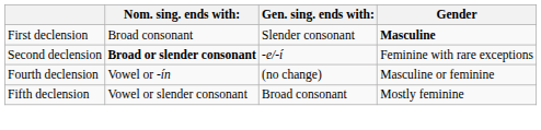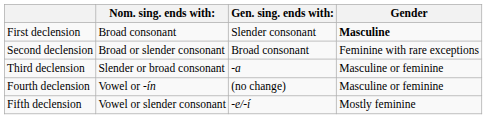Second declension | Nom. sing. ends with:: bold -> normal
Second declension | Gen. sing. ends with:: -e/-í -> Broad consonant
+ row: Third declension | Slender or broad consonant | -a | Masculine or feminine
Fifth declension | Gen. sing. ends with:: Broad consonant -> -e/-í
